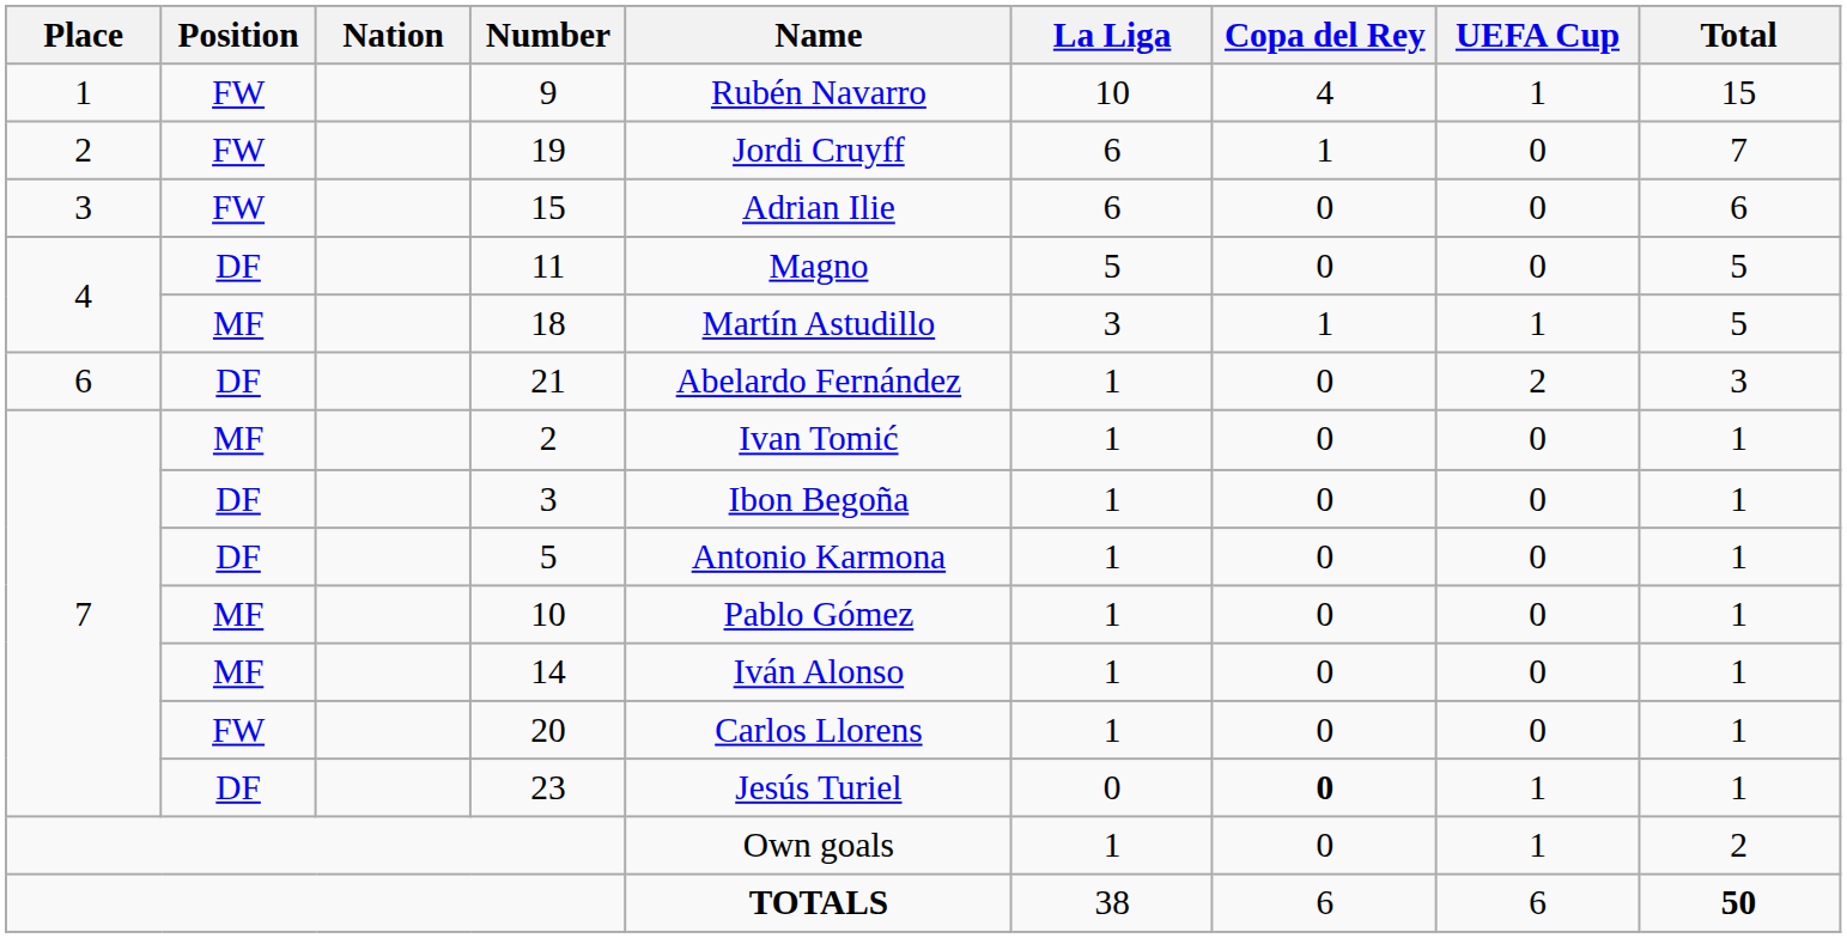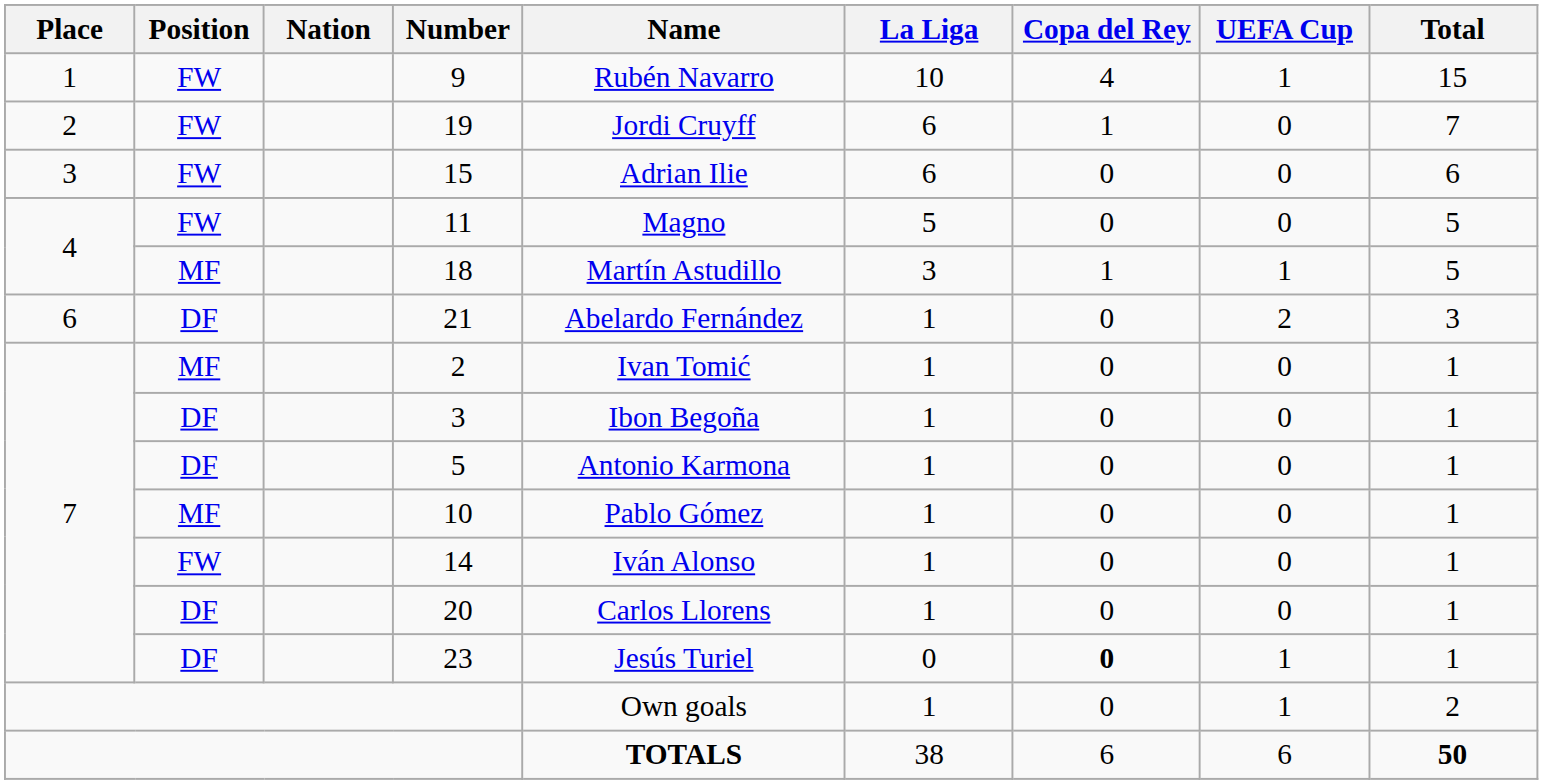11 | Position: DF -> FW
14 | Position: MF -> FW
20 | Position: FW -> DF
